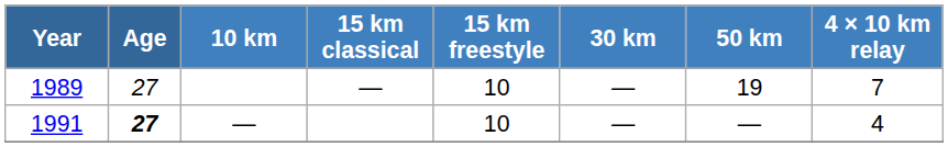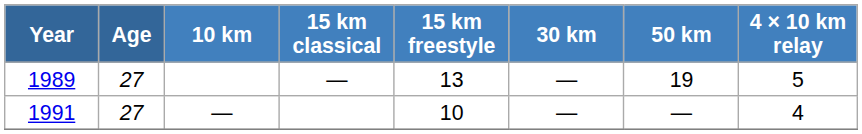1989 | 15 km freestyle: 10 -> 13
1989 | 4 × 10 km relay: 7 -> 5
1991 | Age: bold -> normal
